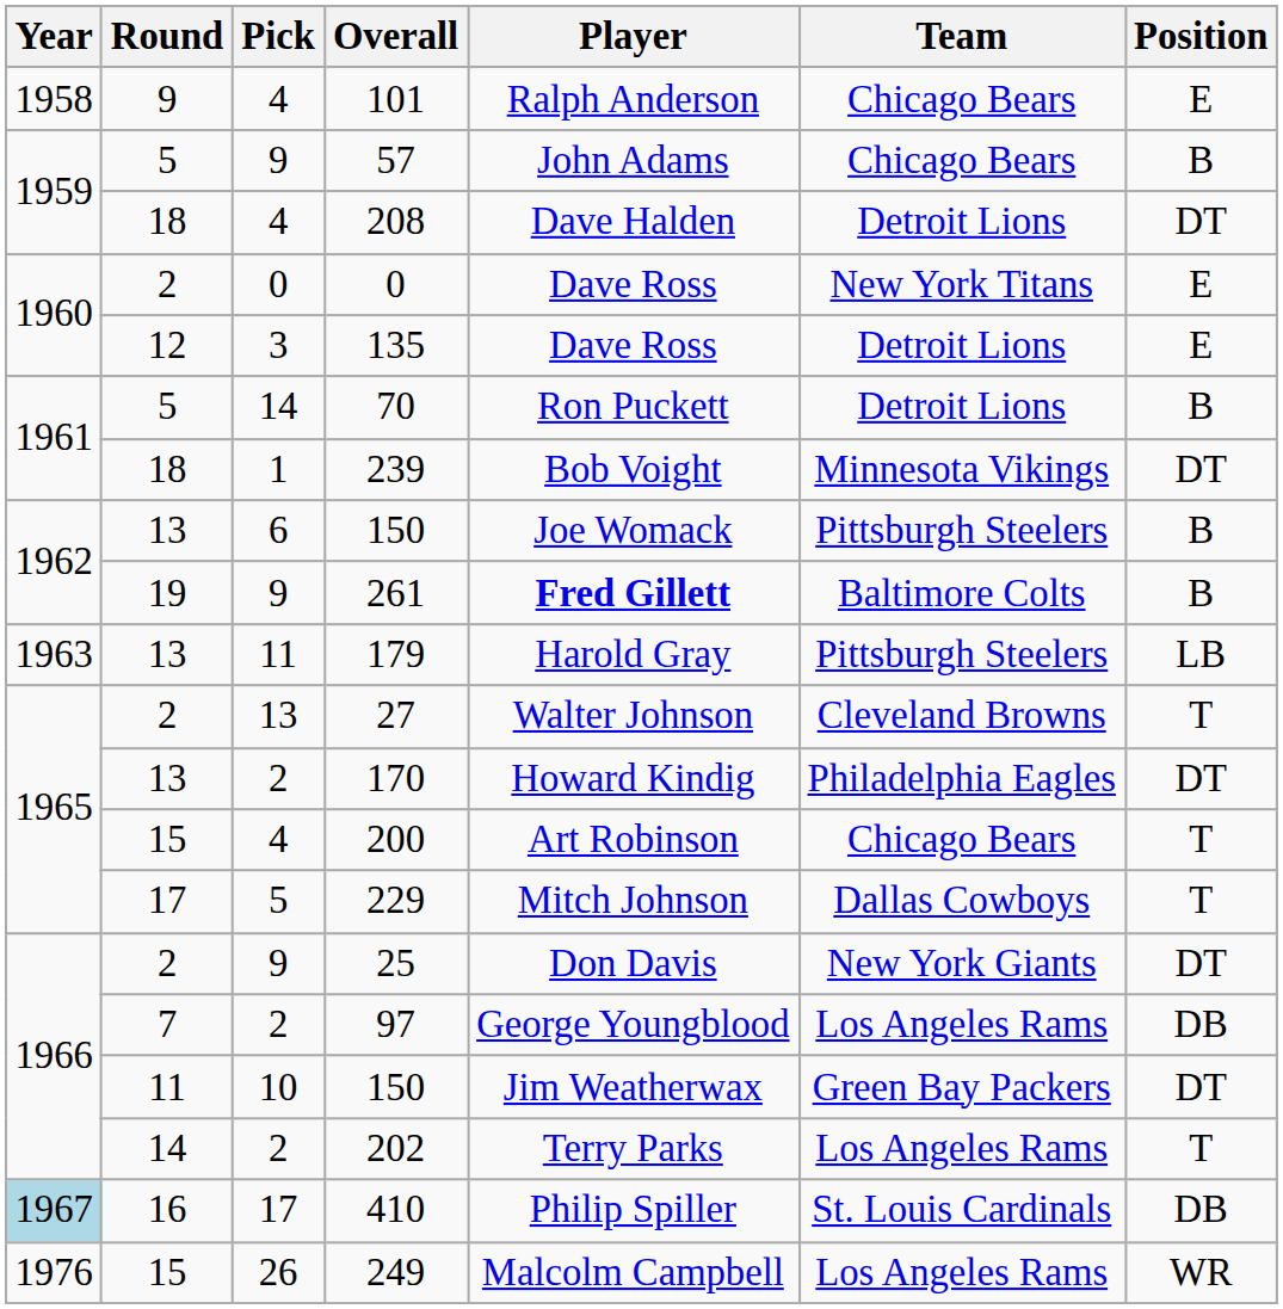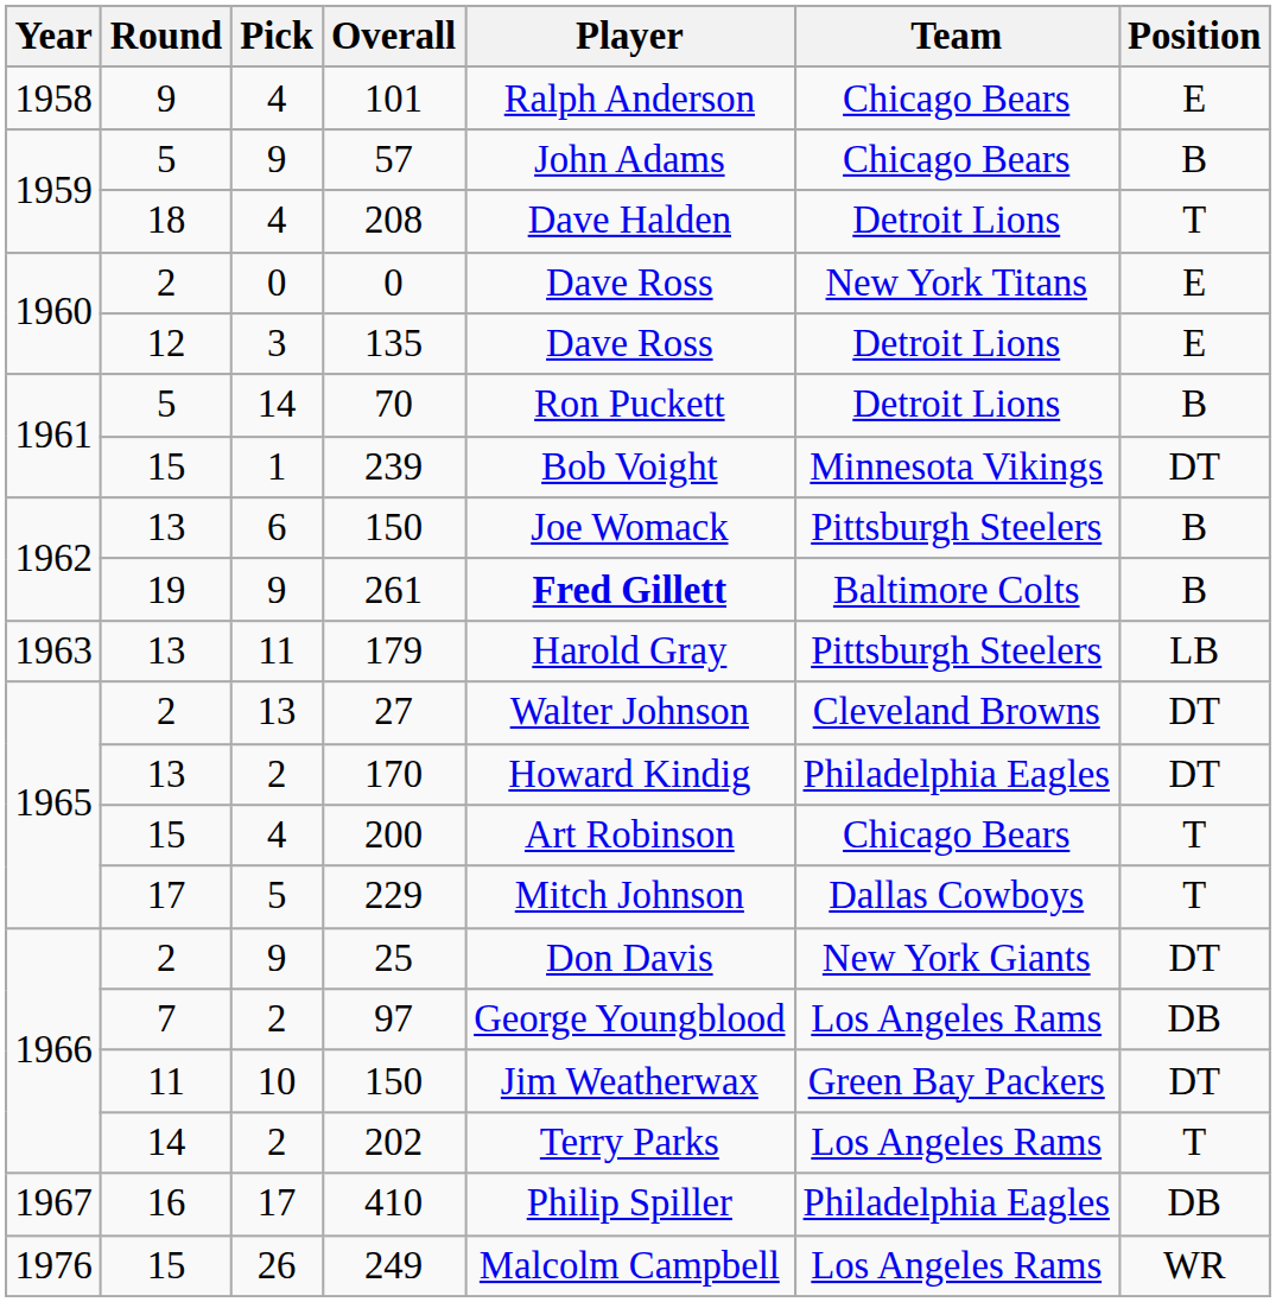208 | Position: DT -> T
239 | Round: 18 -> 15
27 | Position: T -> DT
410 | Year: lightblue background -> no background
410 | Team: St. Louis Cardinals -> Philadelphia Eagles
